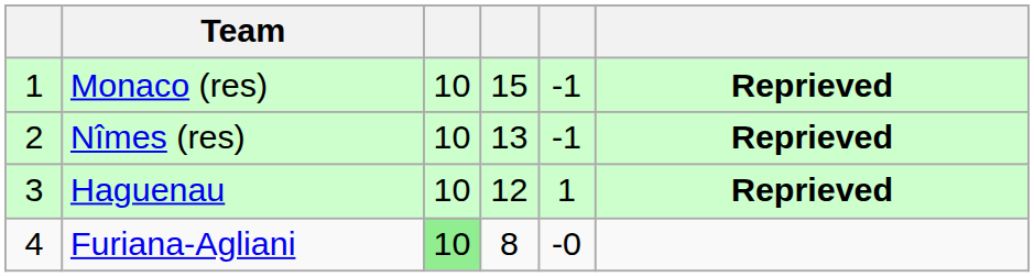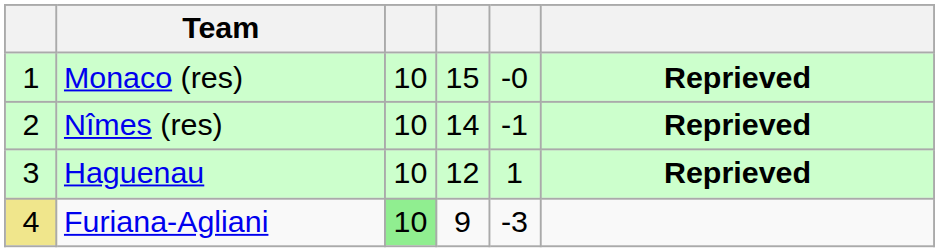Monaco (res) | column 5: -1 -> -0
Nîmes (res) | column 4: 13 -> 14
Furiana-Agliani | column 1: no background -> khaki background
Furiana-Agliani | column 4: 8 -> 9
Furiana-Agliani | column 5: -0 -> -3
